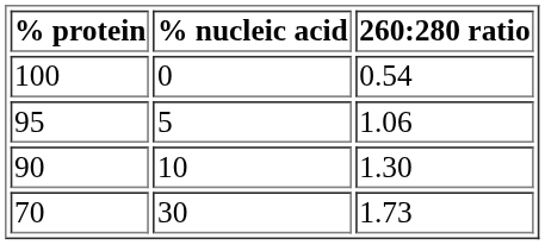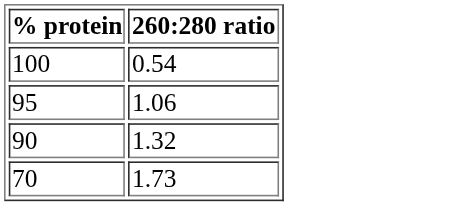- column: % nucleic acid | 0 | 5 | 10 | 30
90 | 260:280 ratio: 1.30 -> 1.32
